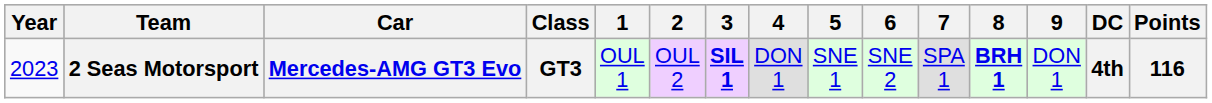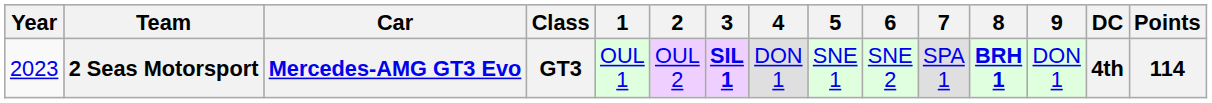2 Seas Motorsport | Points: 116 -> 114
